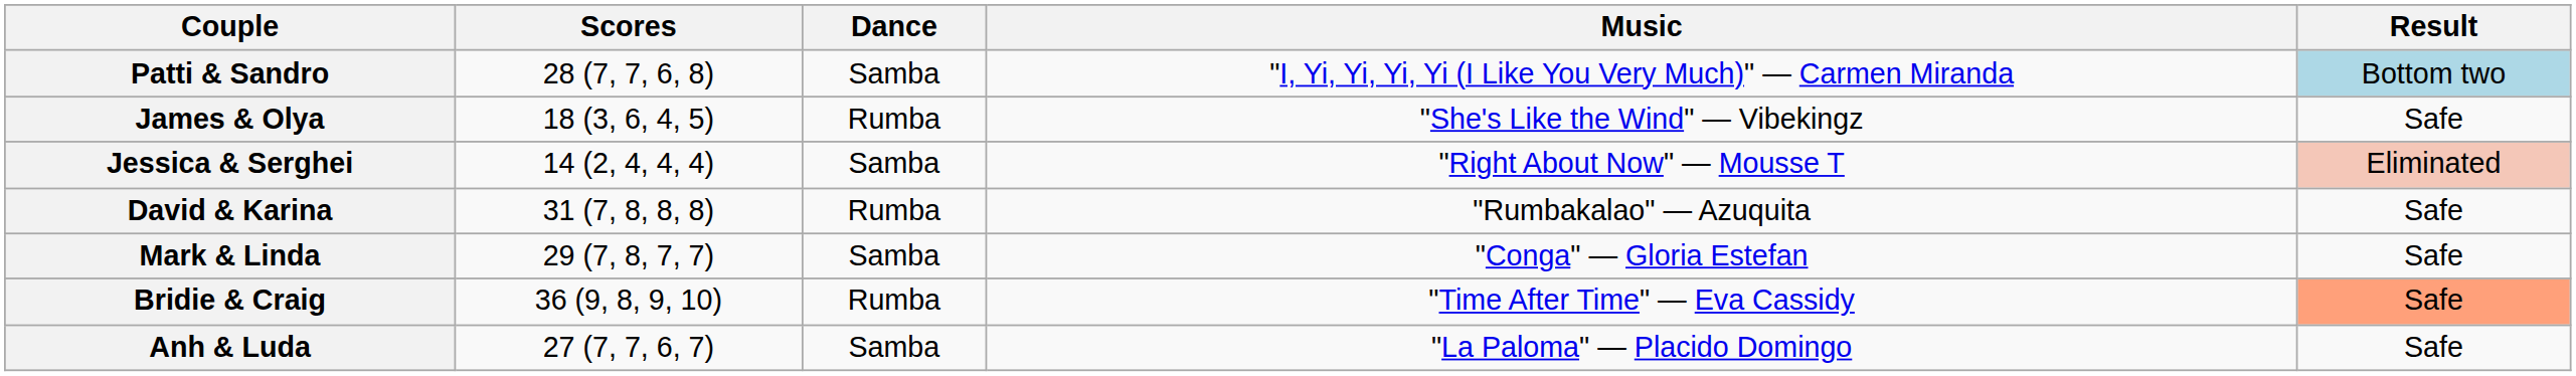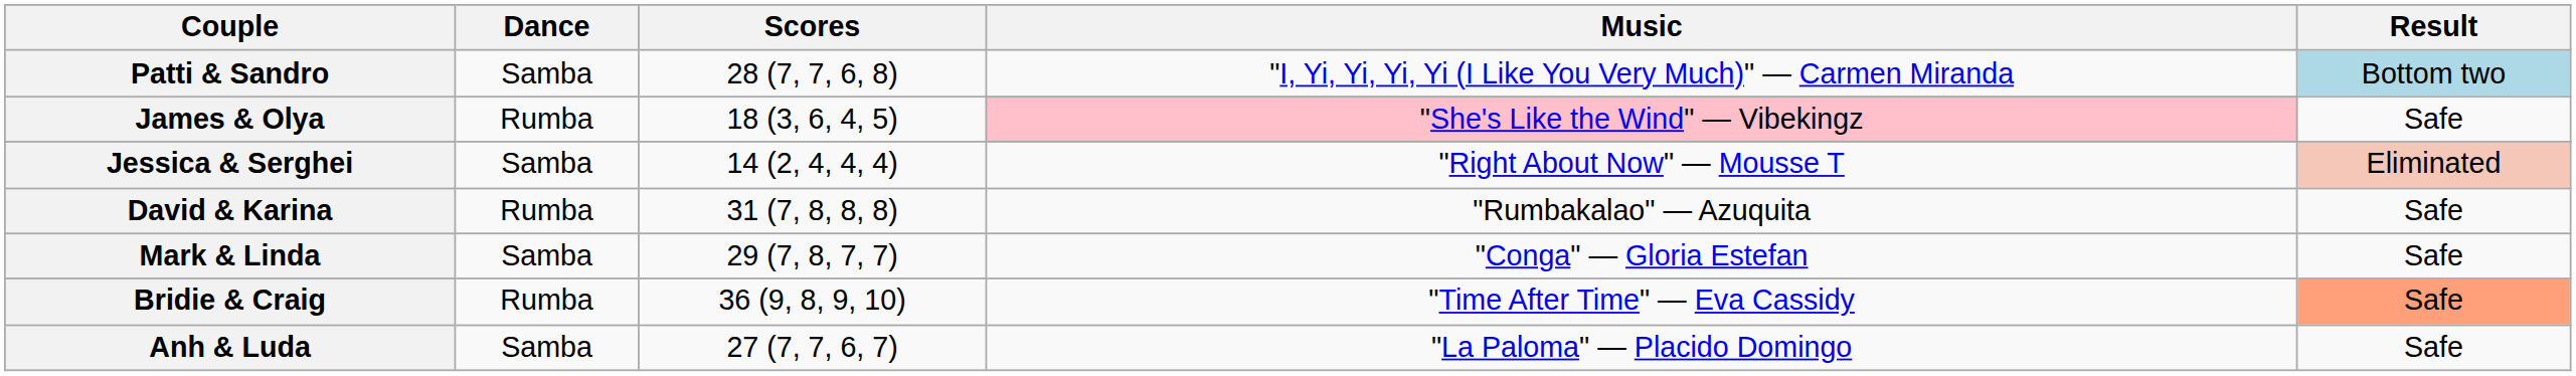columns swapped: Scores <-> Dance
James & Olya | Music: no background -> pink background
